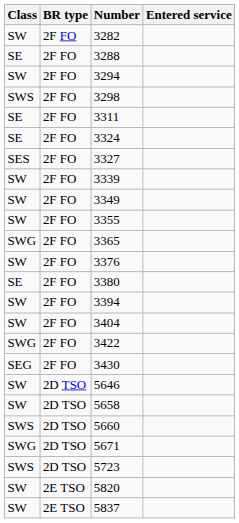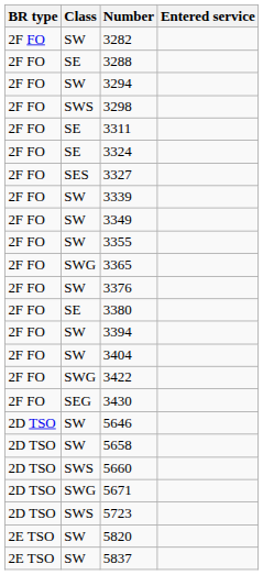columns swapped: Class <-> BR type
